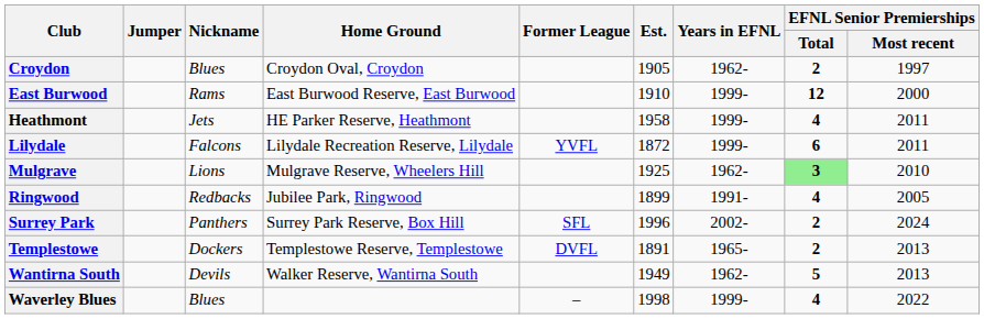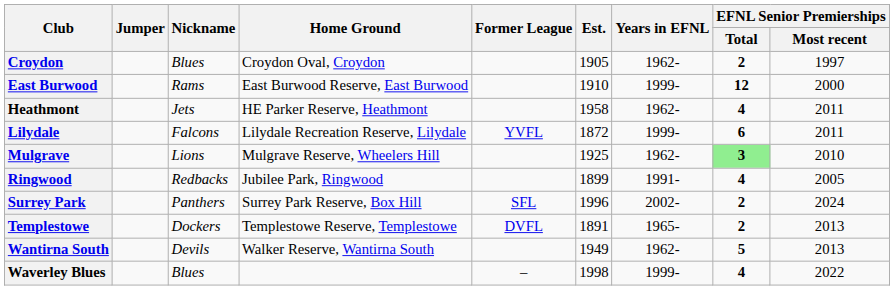Heathmont | Years in EFNL: 1999- -> 1962-
